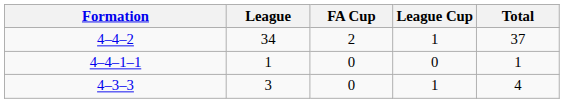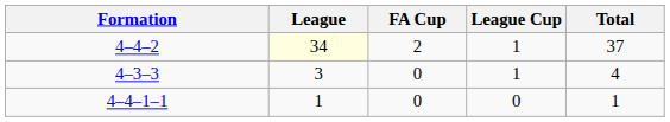4–4–2 | League: no background -> lightyellow background
rows swapped: 4–3–3 <-> 4–4–1–1
